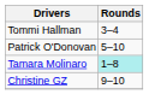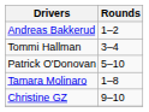+ row: Andreas Bakkerud | 1–2
Tamara Molinaro | Rounds: paleturquoise background -> no background
